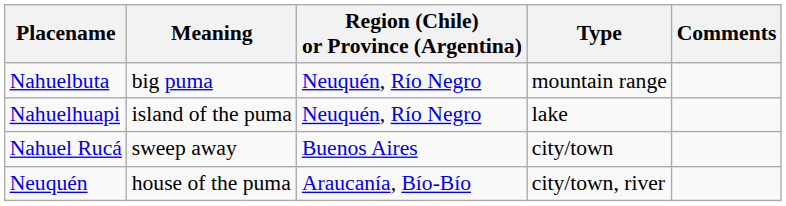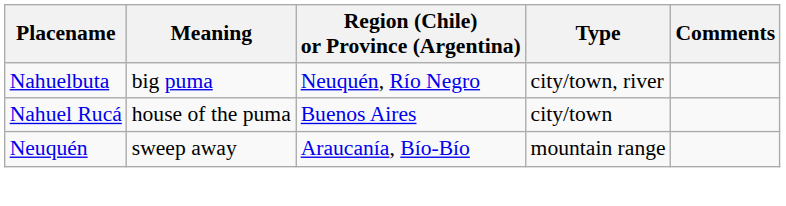Nahuelbuta | Type: mountain range -> city/town, river
- row: Nahuelhuapi | island of the puma | Neuquén, Río Negro | lake
Nahuel Rucá | Meaning: sweep away -> house of the puma
Neuquén | Meaning: house of the puma -> sweep away
Neuquén | Type: city/town, river -> mountain range
